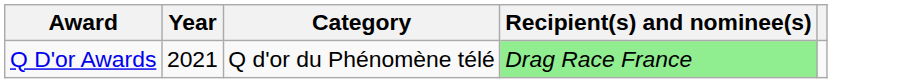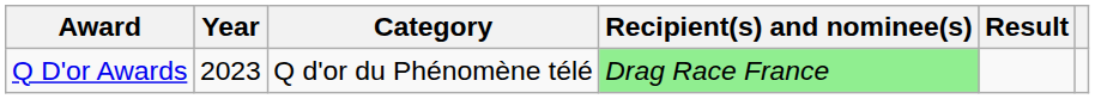+ column: Result
Q D'or Awards | Year: 2021 -> 2023
